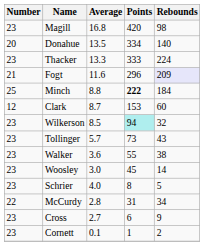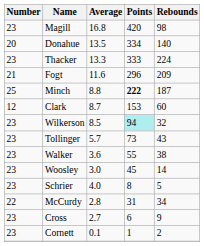Fogt | Rebounds: lavender background -> no background
Minch | Rebounds: 184 -> 187
